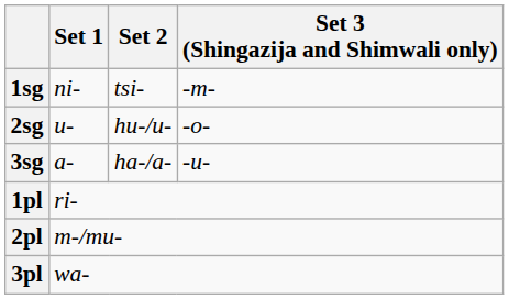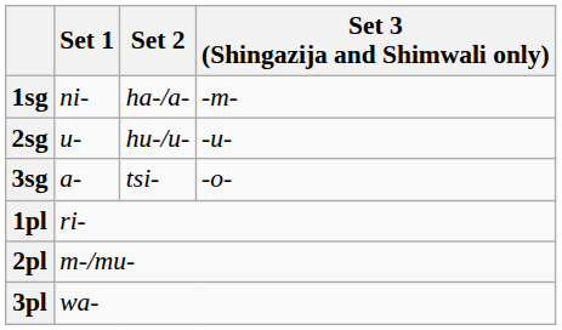1sg | Set 2: tsi- -> ha-/a-
2sg | Set 3 (Shingazija and Shimwali only): -o- -> -u-
3sg | Set 2: ha-/a- -> tsi-
3sg | Set 3 (Shingazija and Shimwali only): -u- -> -o-
